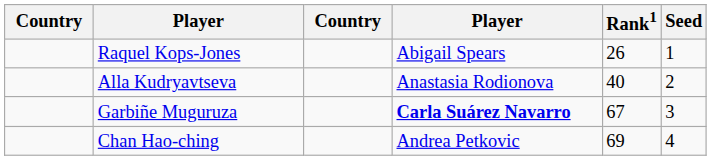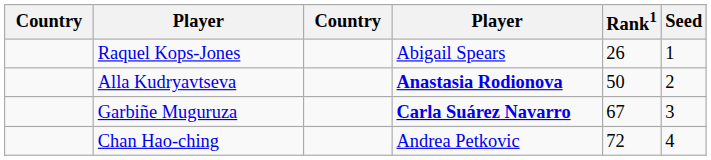Alla Kudryavtseva | column 4: normal -> bold
Alla Kudryavtseva | Rank1: 40 -> 50
Chan Hao-ching | Rank1: 69 -> 72
